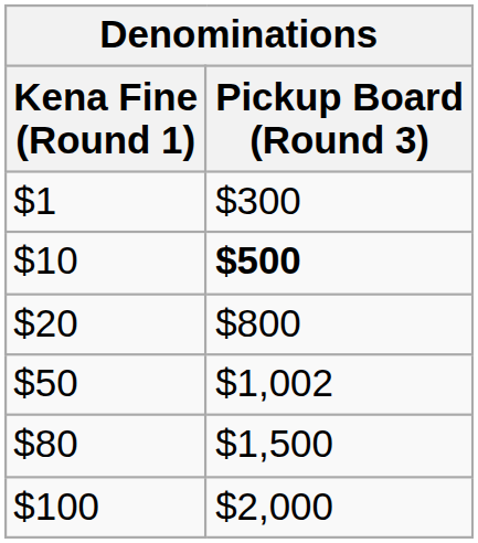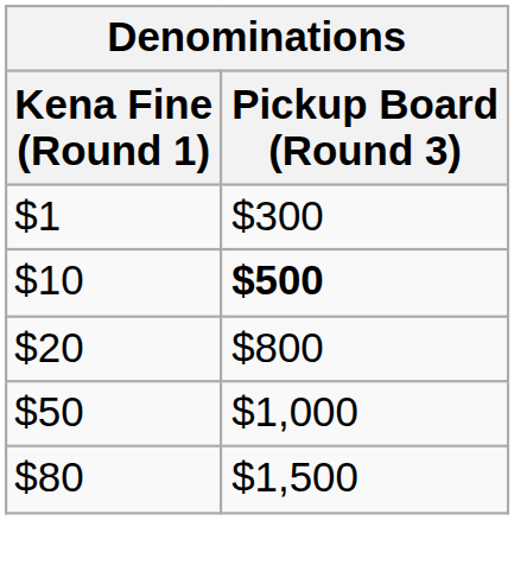$50 | Pickup Board (Round 3): $1,002 -> $1,000
- row: $100 | $2,000
